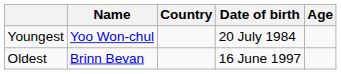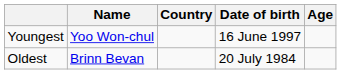Youngest | Date of birth: 20 July 1984 -> 16 June 1997
Oldest | Date of birth: 16 June 1997 -> 20 July 1984
